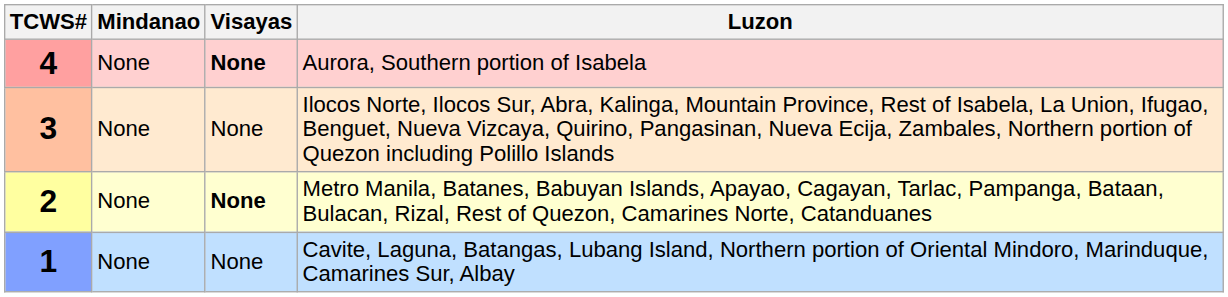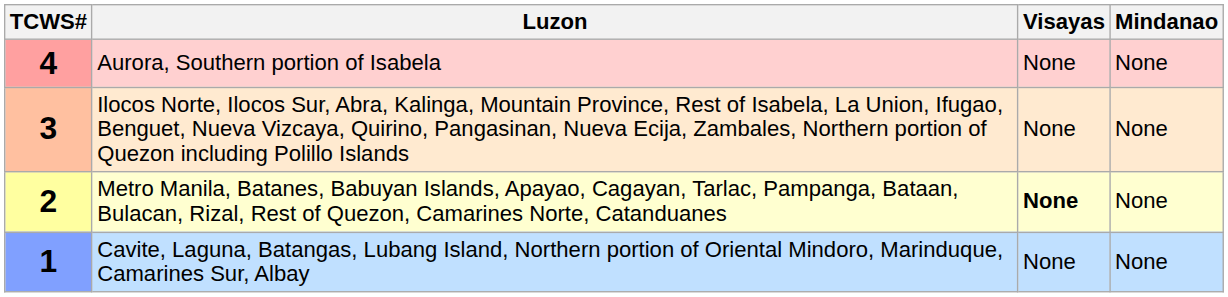columns swapped: Luzon <-> Mindanao
4 | Visayas: bold -> normal
